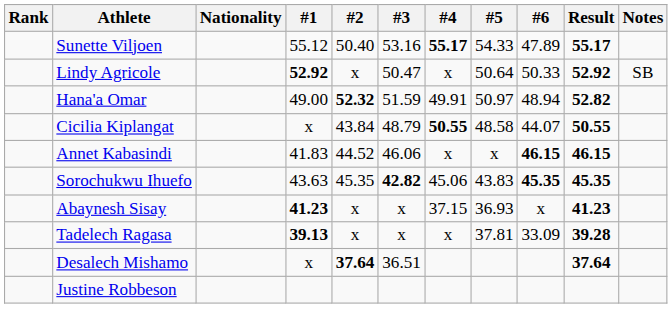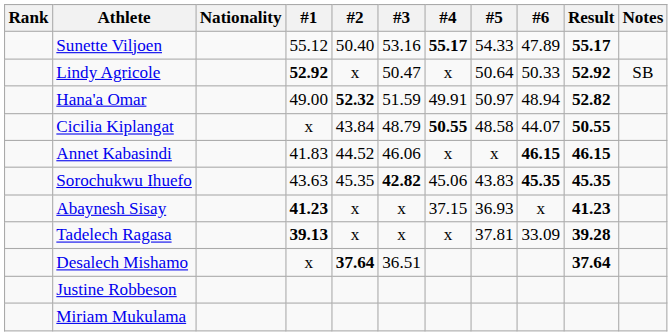+ row: Miriam Mukulama
